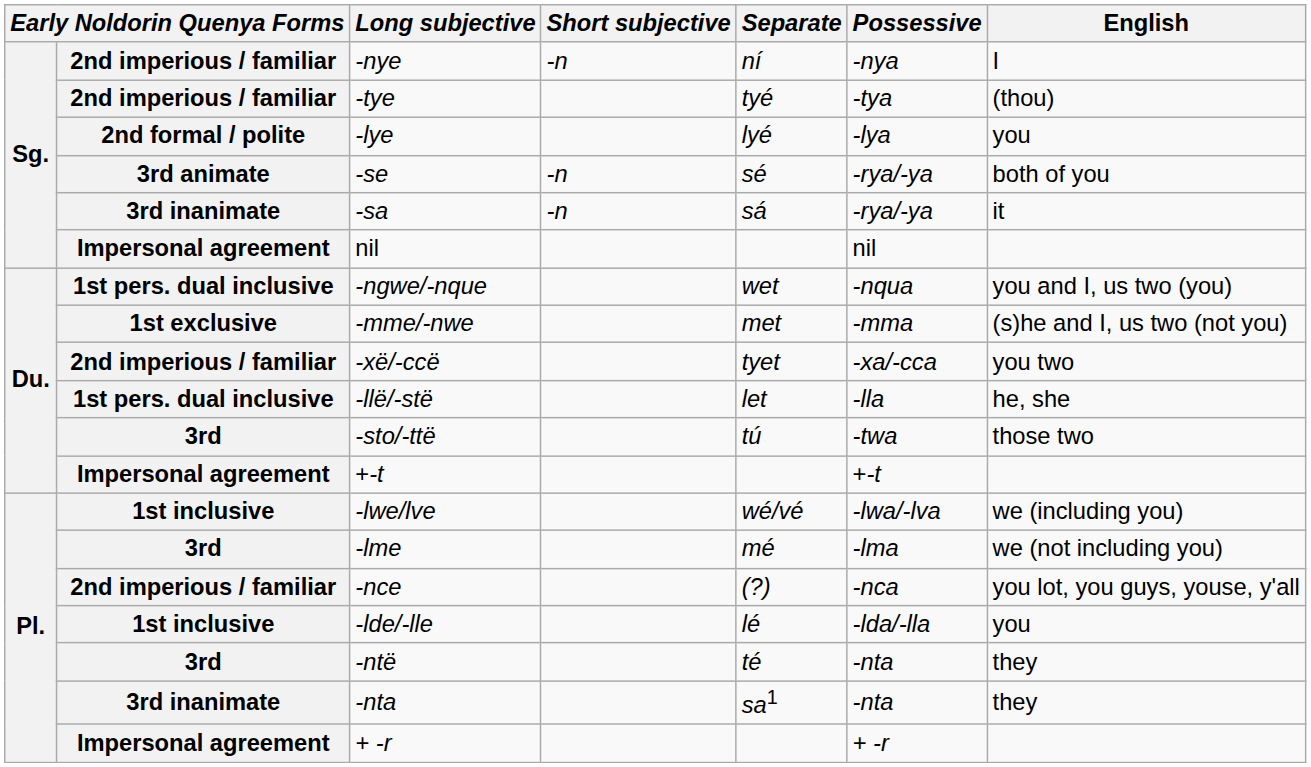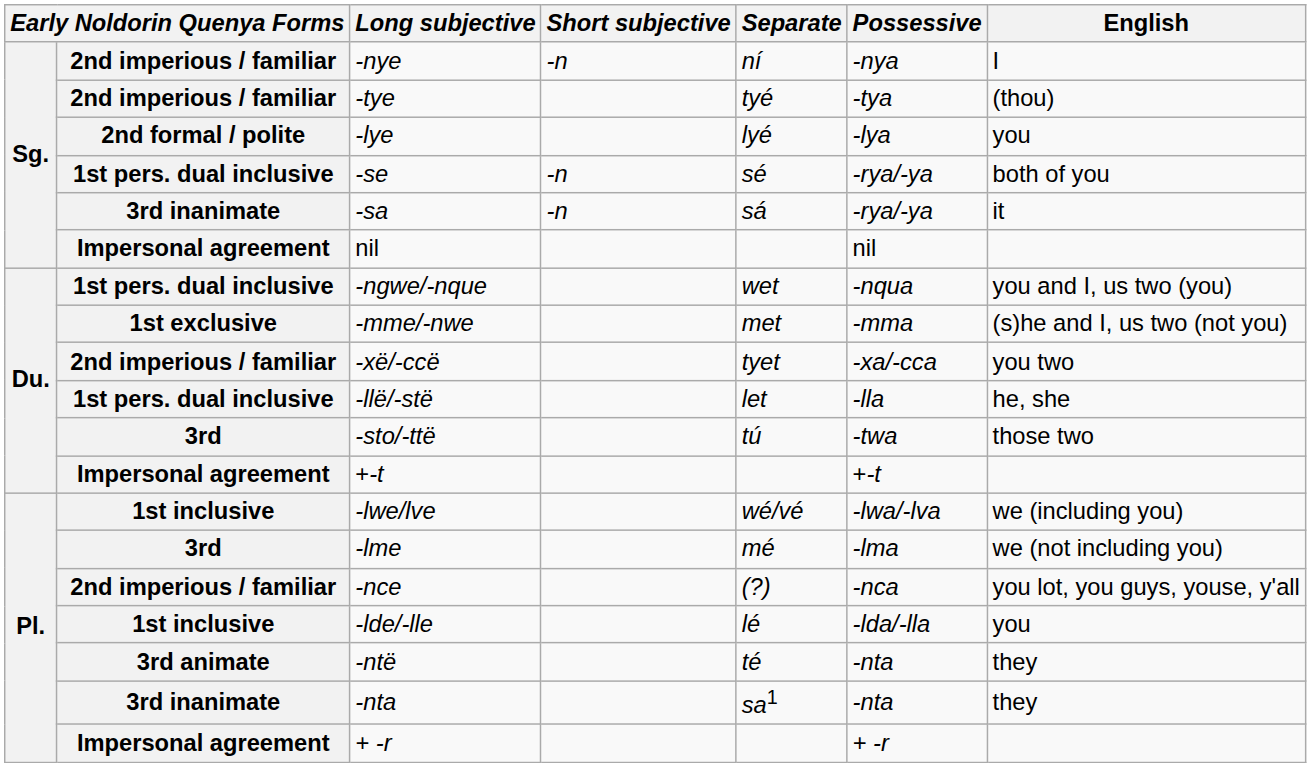-se | column 2: 3rd animate -> 1st pers. dual inclusive
-ntë | column 2: 3rd -> 3rd animate
